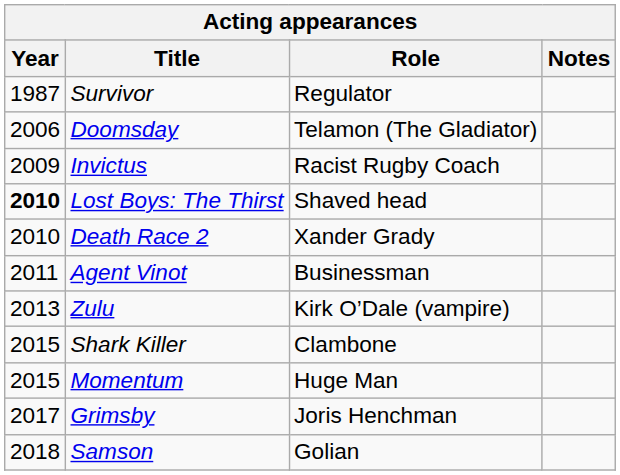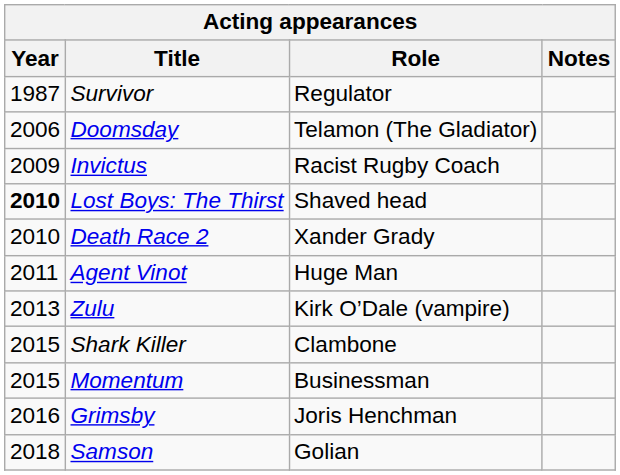Agent Vinot | Role: Businessman -> Huge Man
Momentum | Role: Huge Man -> Businessman
Grimsby | Year: 2017 -> 2016
